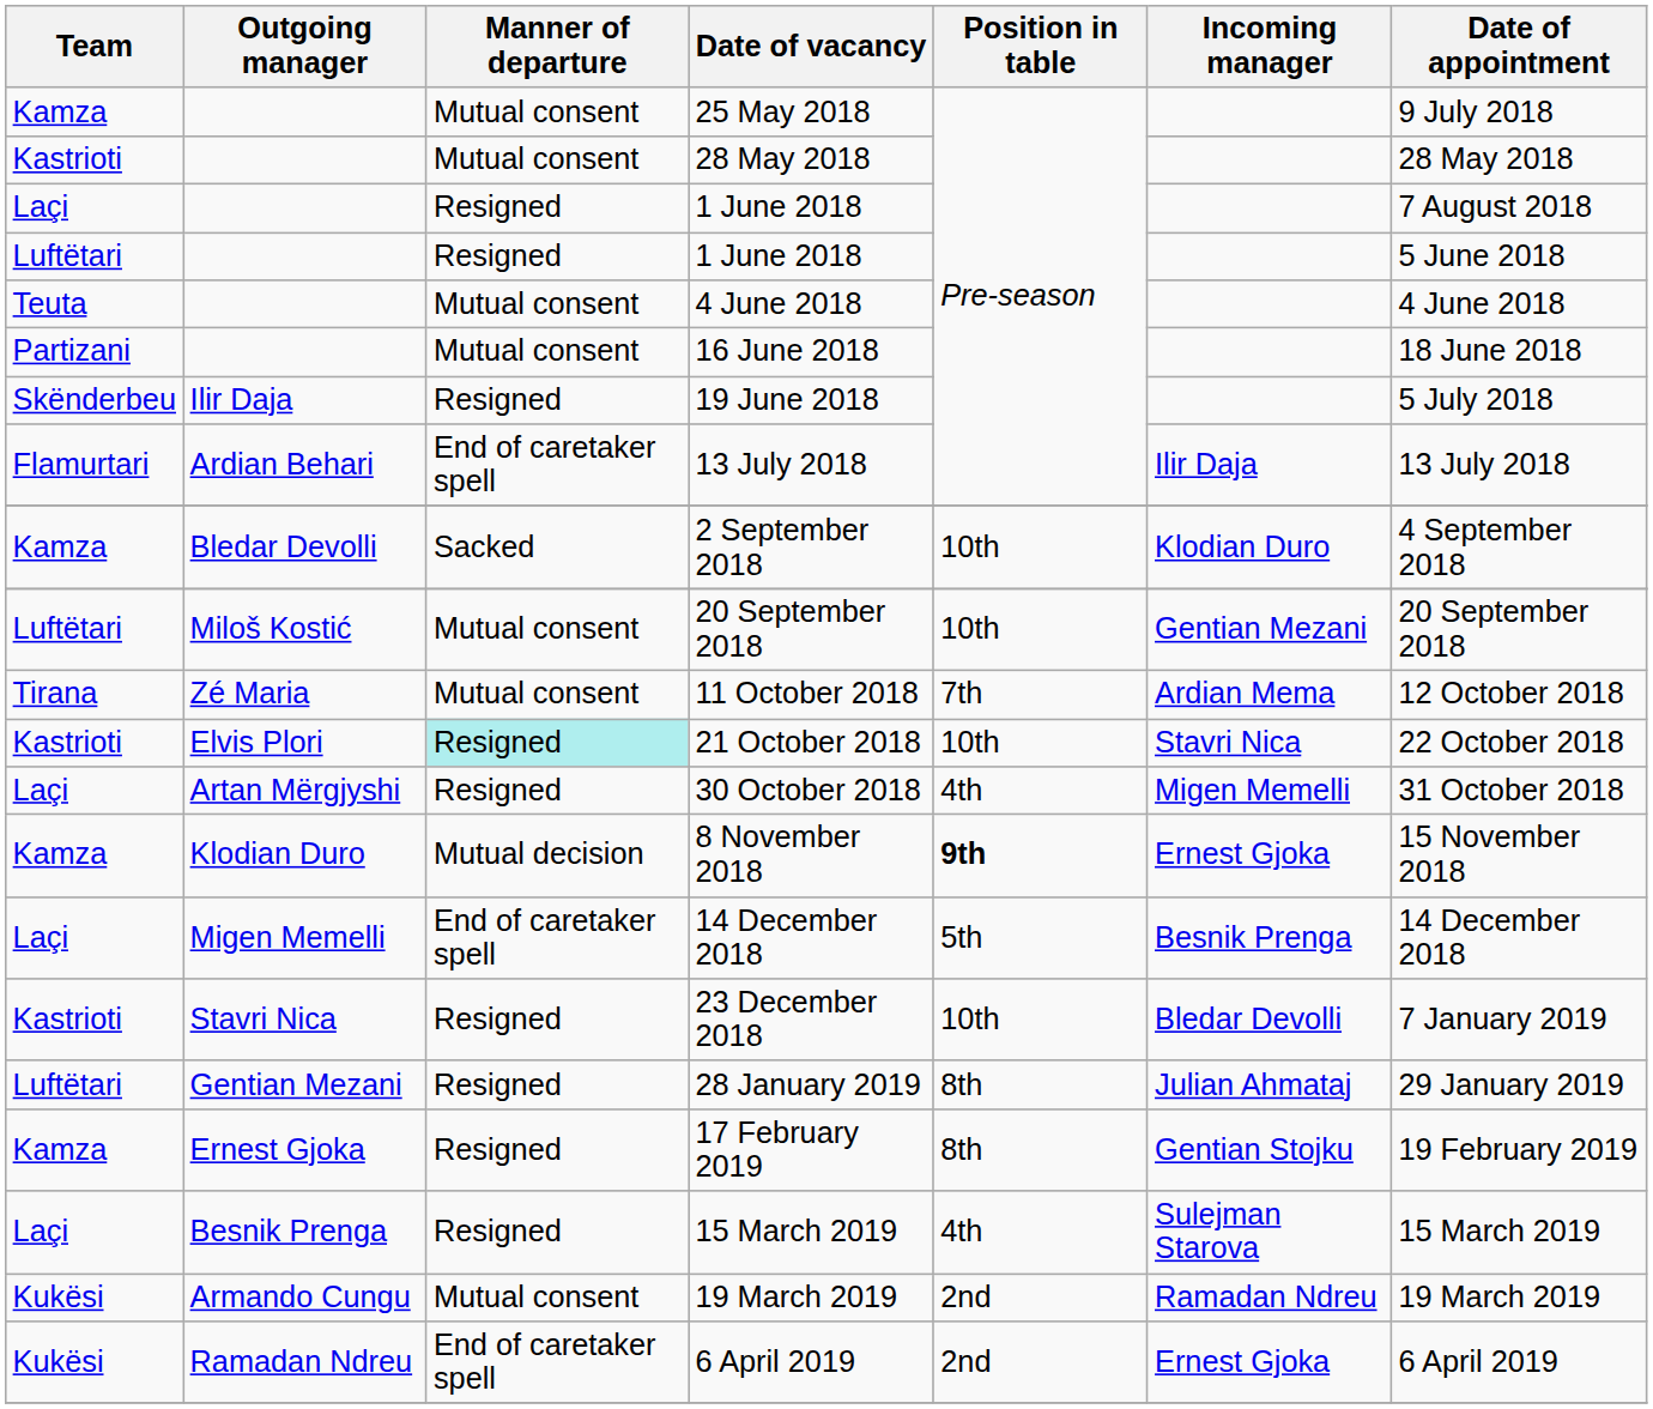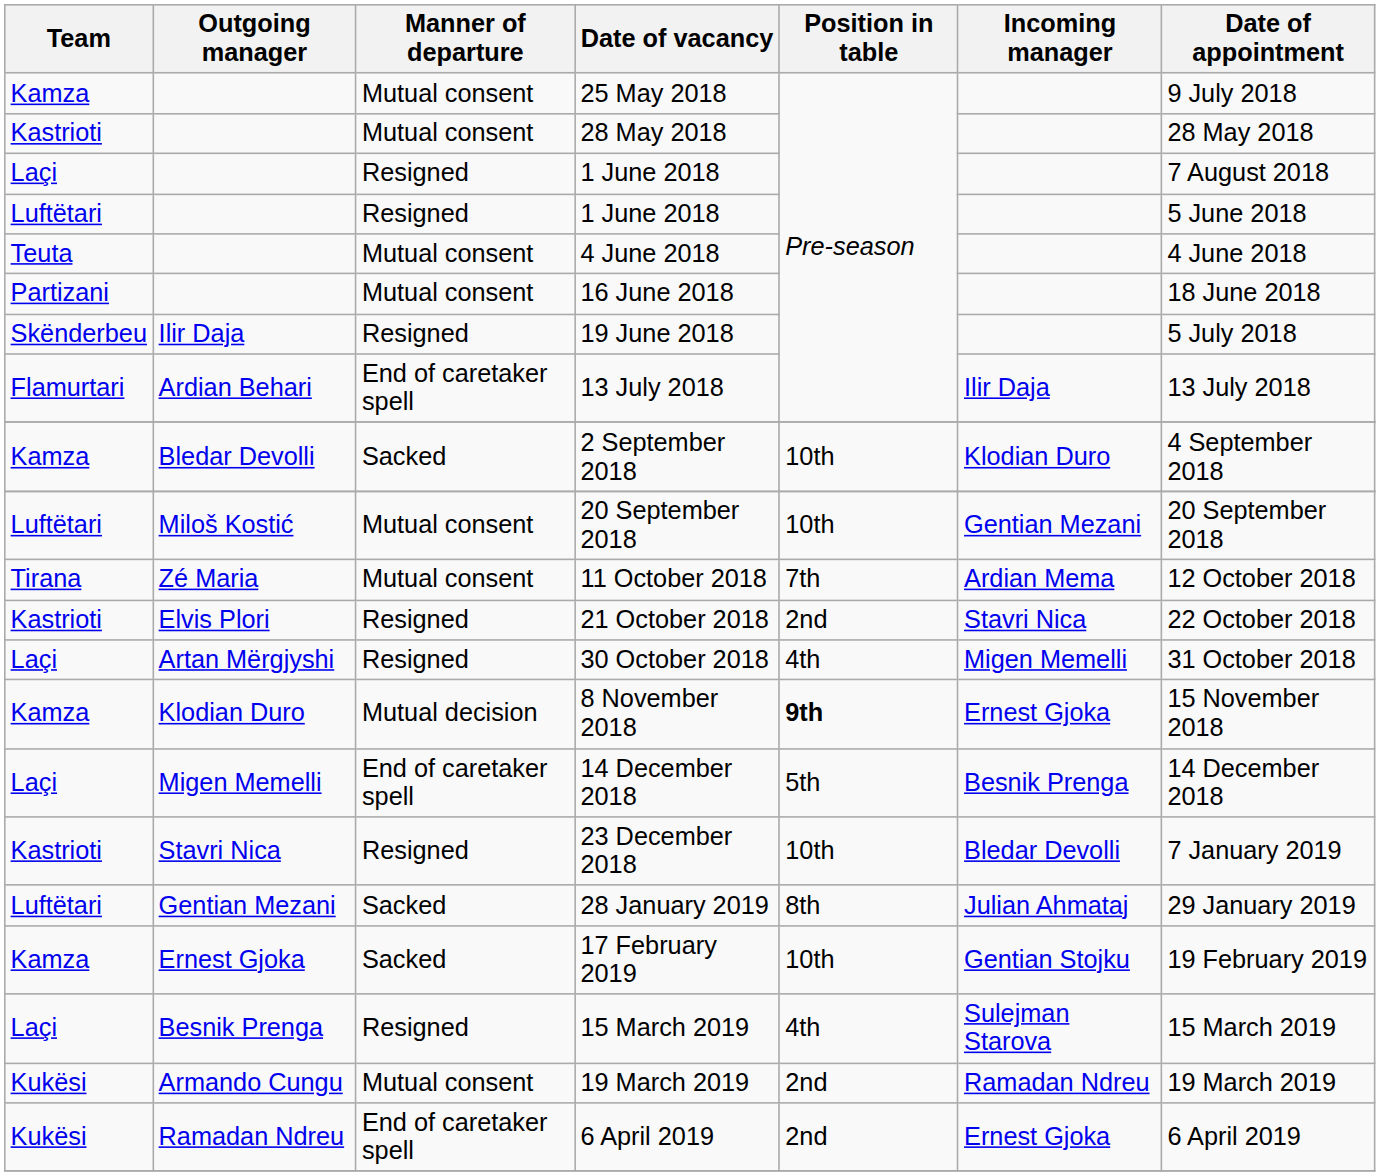21 October 2018 | Manner of departure: paleturquoise background -> no background
21 October 2018 | Position in table: 10th -> 2nd
28 January 2019 | Manner of departure: Resigned -> Sacked
17 February 2019 | Manner of departure: Resigned -> Sacked
17 February 2019 | Position in table: 8th -> 10th
